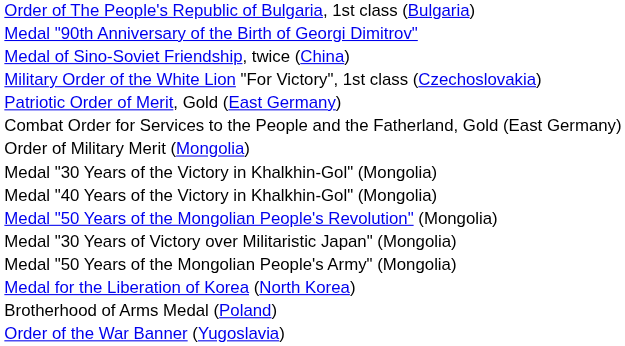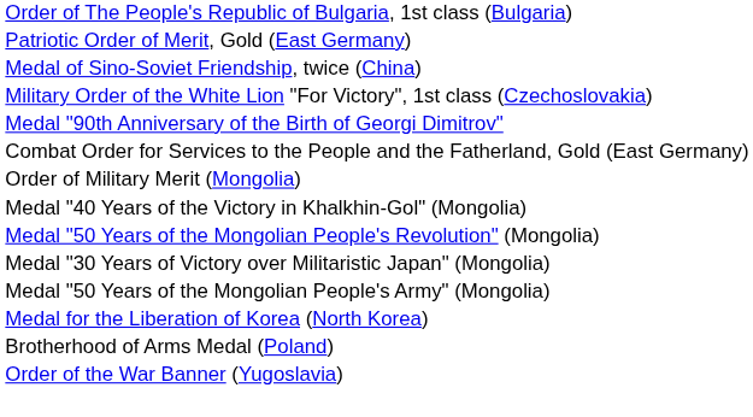rows swapped: Medal "90th Anniversary of the Birth of Georgi Dimitrov" <-> Patriotic Order of Merit, Gold (East Germany)
- row: Medal "30 Years of the Victory in Khalkhin-Gol" (Mongolia)
